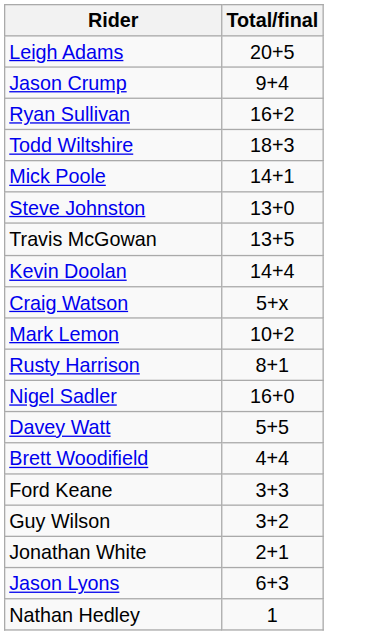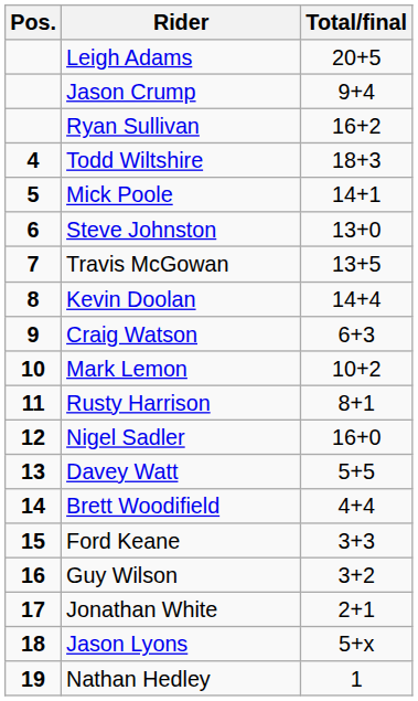+ column: Pos. | 4 | 5 | 6 | 7 | 8 | 9 | 10 | 11 | 12 | 13 | 14 | 15 | 16 | 17 | 18 | 19
Craig Watson | Total/final: 5+x -> 6+3
Jason Lyons | Total/final: 6+3 -> 5+x
